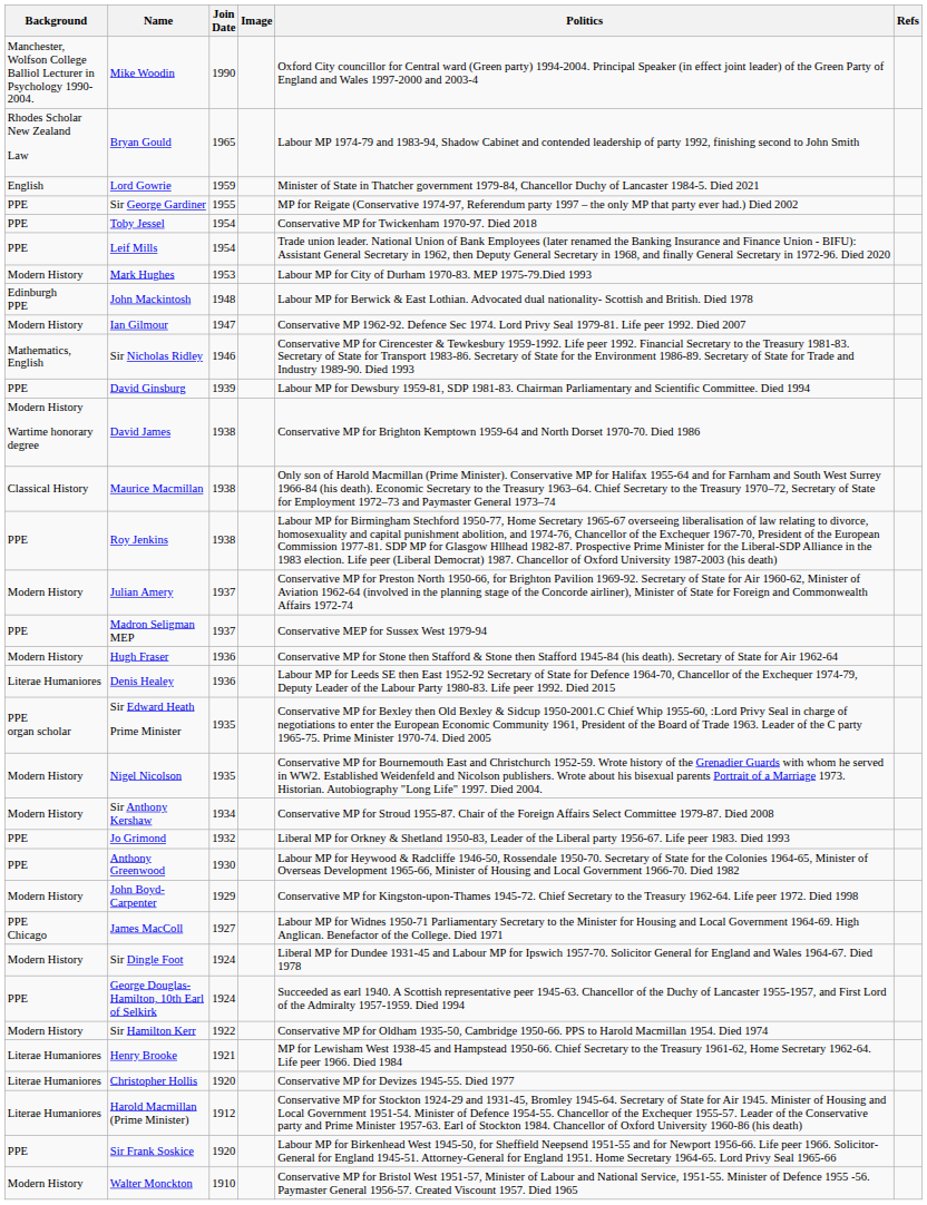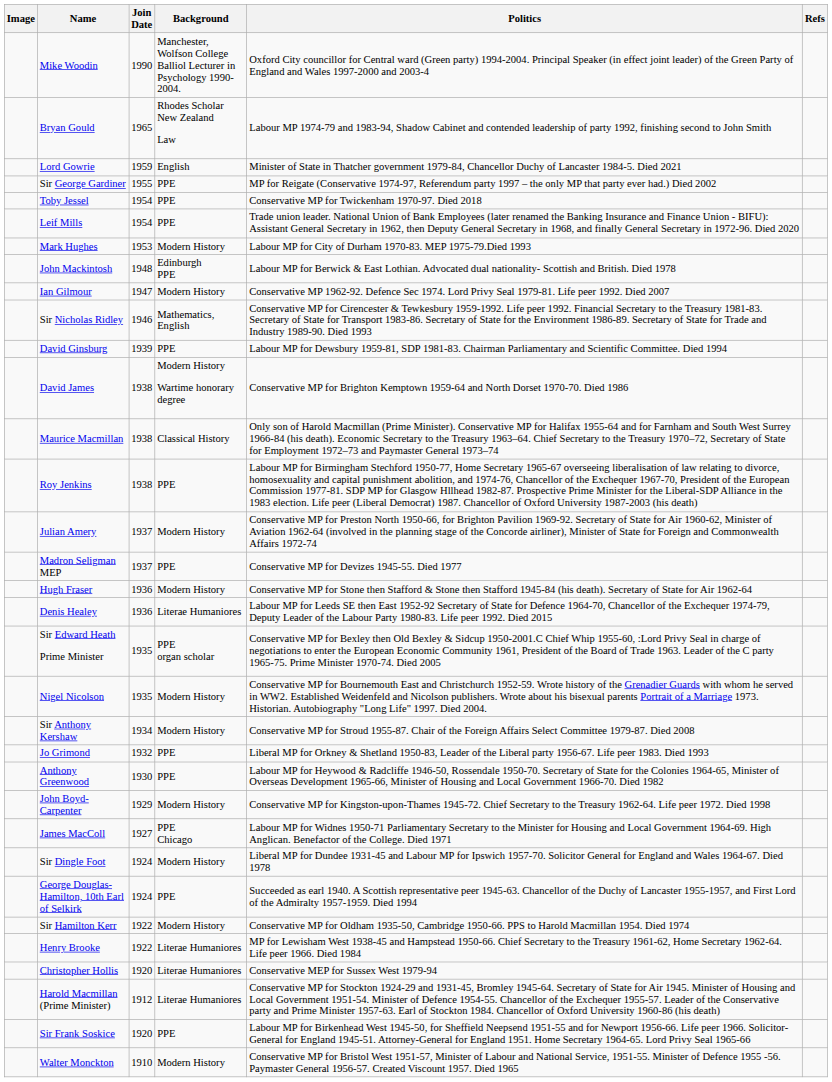columns swapped: Image <-> Background
Madron Seligman MEP | Politics: Conservative MEP for Sussex West 1979-94 -> Conservative MP for Devizes 1945-55. Died 1977
Henry Brooke | Join Date: 1921 -> 1922
Christopher Hollis | Politics: Conservative MP for Devizes 1945-55. Died 1977 -> Conservative MEP for Sussex West 1979-94
